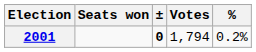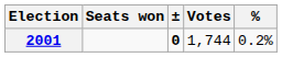2001 | Votes: 1,794 -> 1,744
